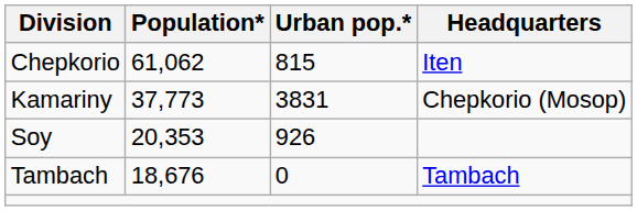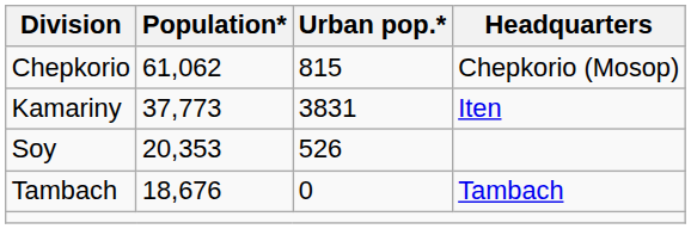Chepkorio | Headquarters: Iten -> Chepkorio (Mosop)
Kamariny | Headquarters: Chepkorio (Mosop) -> Iten
Soy | Urban pop.*: 926 -> 526
